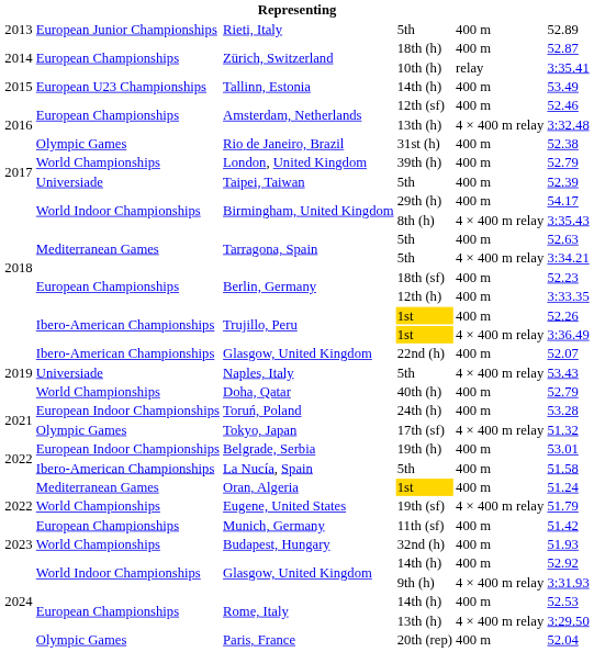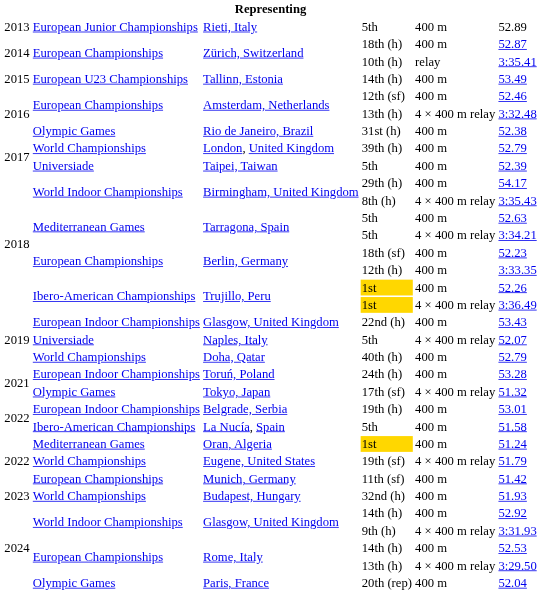Glasgow, United Kingdom / 22nd (h) | column 2: Ibero-American Championships -> European Indoor Championships
Glasgow, United Kingdom / 22nd (h) | column 6: 52.07 -> 53.43
Naples, Italy | column 6: 53.43 -> 52.07
